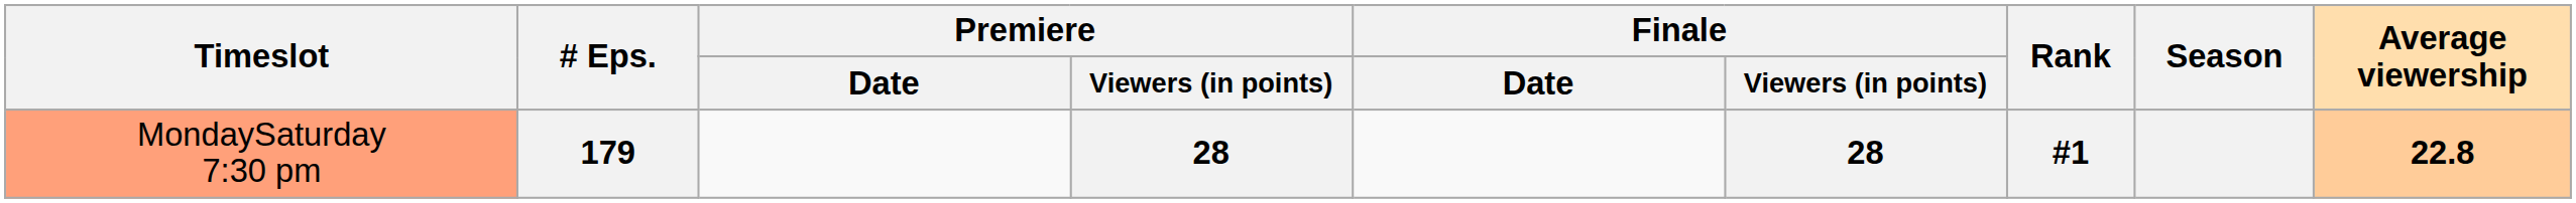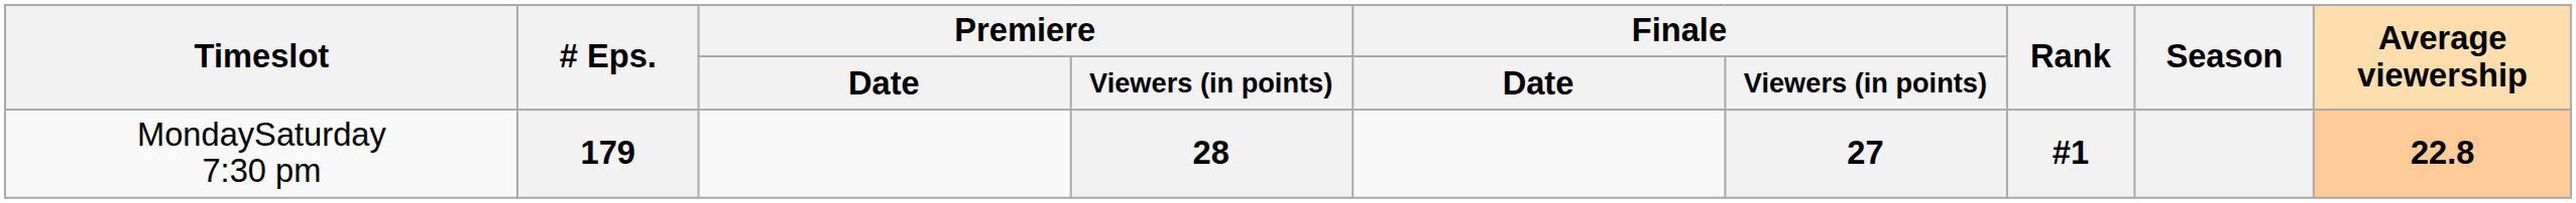179 | Timeslot: lightsalmon background -> no background
179 | Finale / Viewers (in points): 28 -> 27
